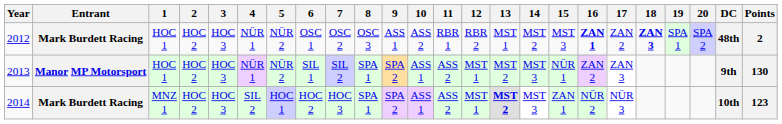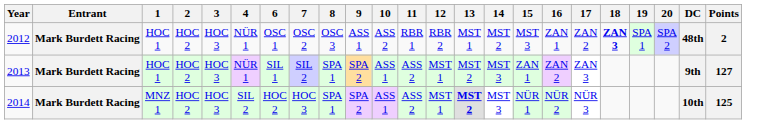- column: 5 | NÜR 2 | NÜR 2 | HOC 1
2012 | 16: bold -> normal
2013 | Entrant: Manor MP Motorsport -> Mark Burdett Racing
2013 | 15: NÜR 1 -> ZAN 1
2013 | Points: 130 -> 127
2014 | 15: ZAN 1 -> NÜR 1
2014 | Points: 123 -> 125
